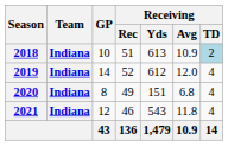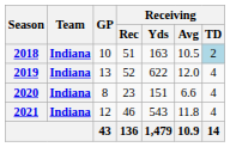2018 | Receiving / Yds: 613 -> 163
2018 | Receiving / Avg: 10.9 -> 10.5
2019 | GP: 14 -> 13
2019 | Receiving / Yds: 612 -> 622
2020 | Receiving / Rec: 49 -> 23
2020 | Receiving / Avg: 6.8 -> 6.6
